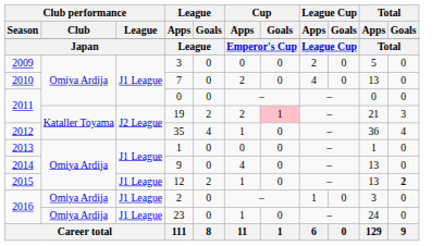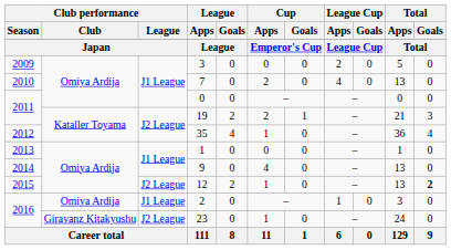19 | Cup / Goals: pink background -> no background
12 | Club performance / League: J1 League -> J2 League
23 | Club performance / Club: Omiya Ardija -> Giravanz Kitakyushu
23 | Club performance / League: J1 League -> J2 League
